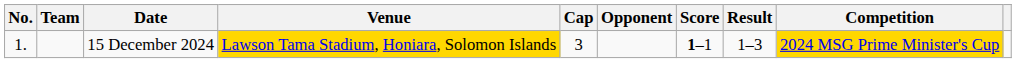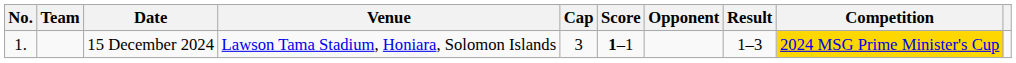columns swapped: Opponent <-> Score
15 December 2024 | Venue: gold background -> no background
